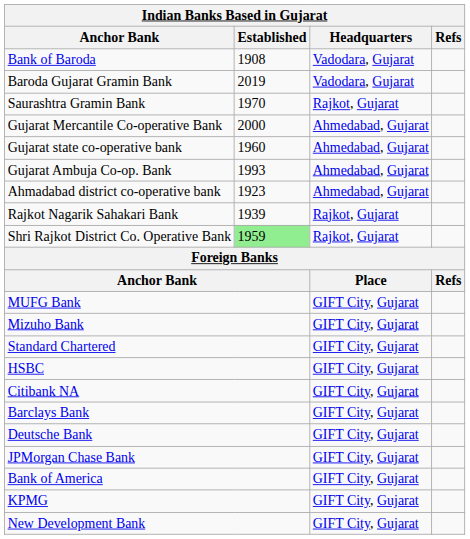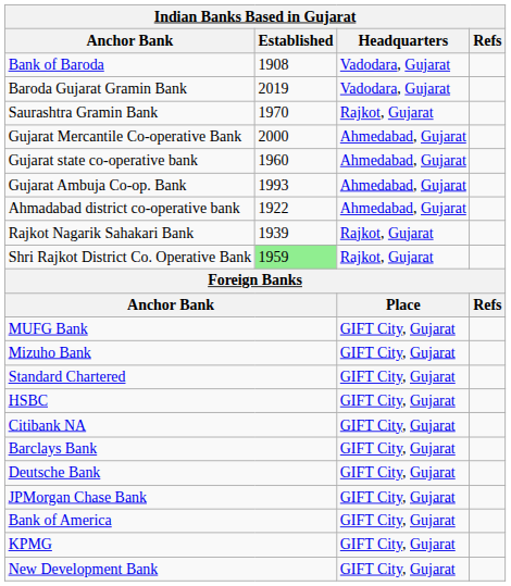Ahmadabad district co-operative bank | Established: 1923 -> 1922
